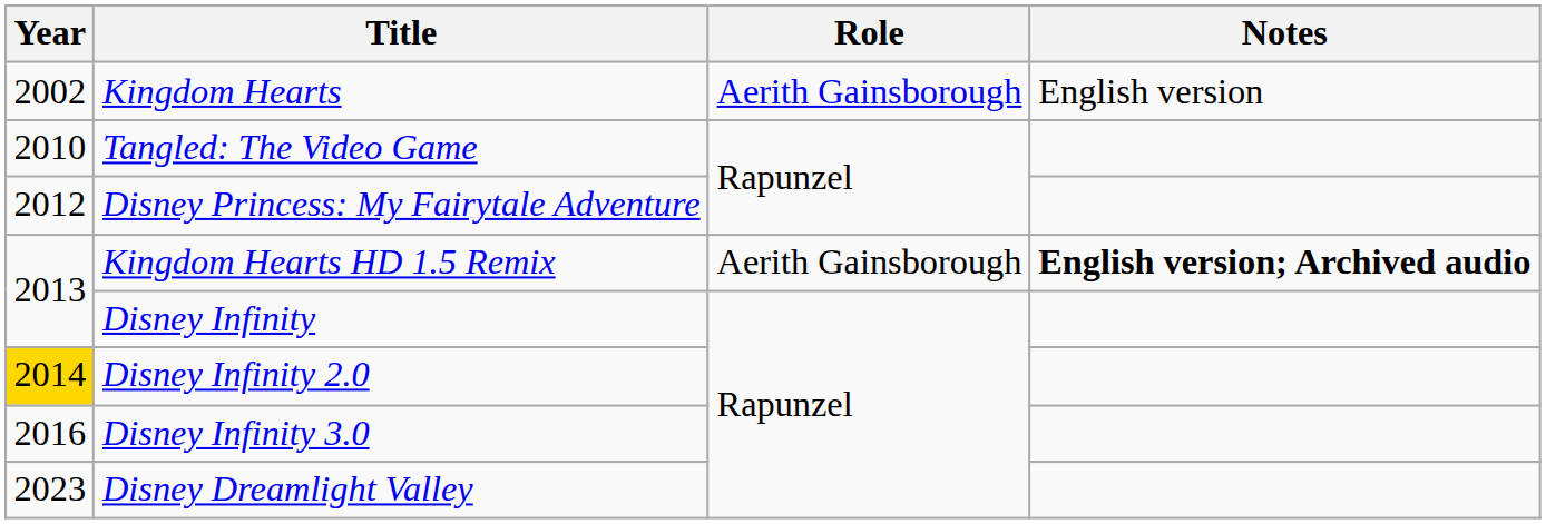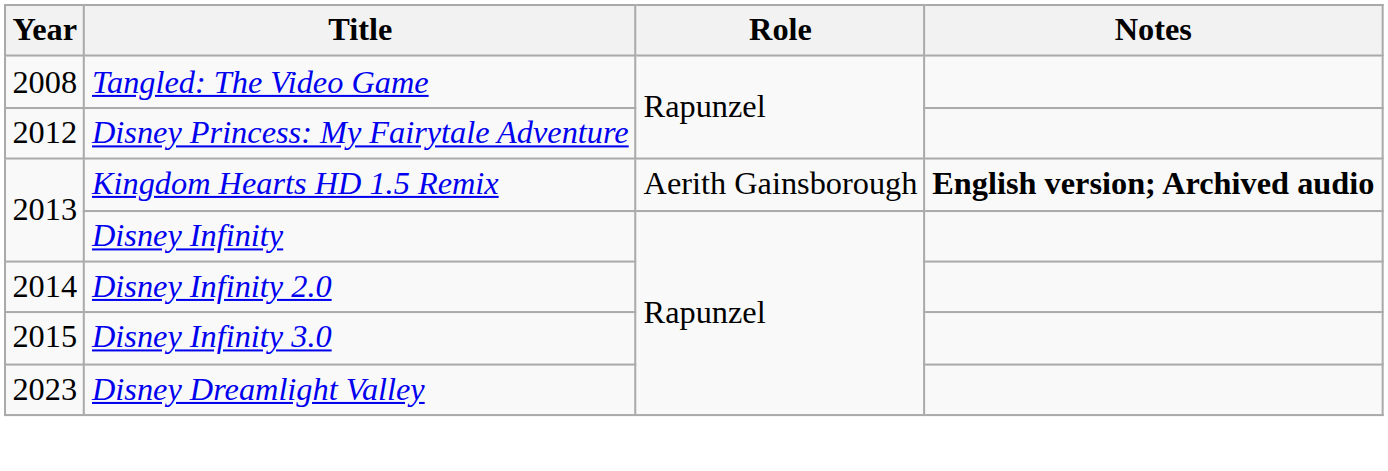- row: 2002 | Kingdom Hearts | Aerith Gainsborough | English version
Tangled: The Video Game | Year: 2010 -> 2008
Disney Infinity 2.0 | Year: gold background -> no background
Disney Infinity 3.0 | Year: 2016 -> 2015
